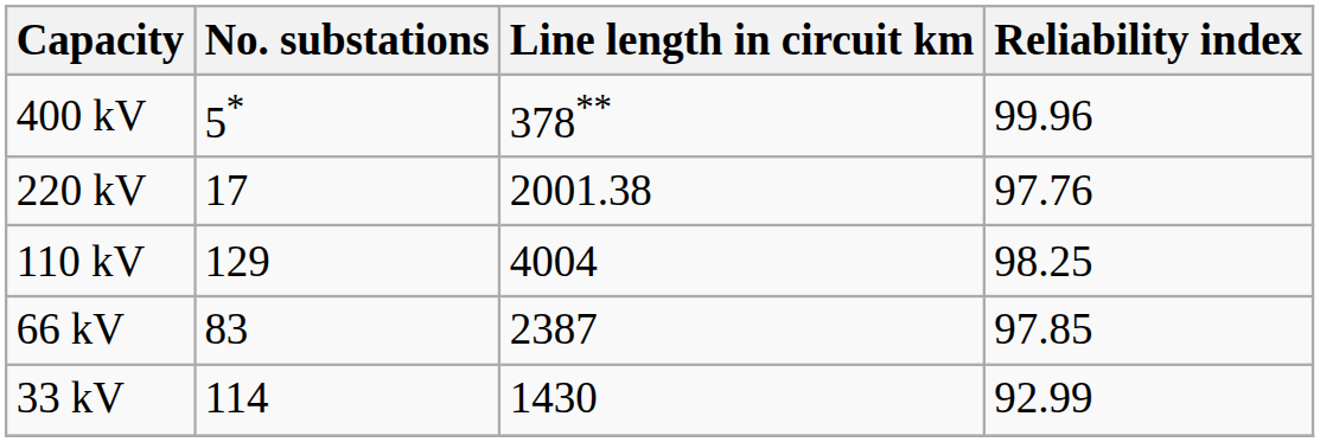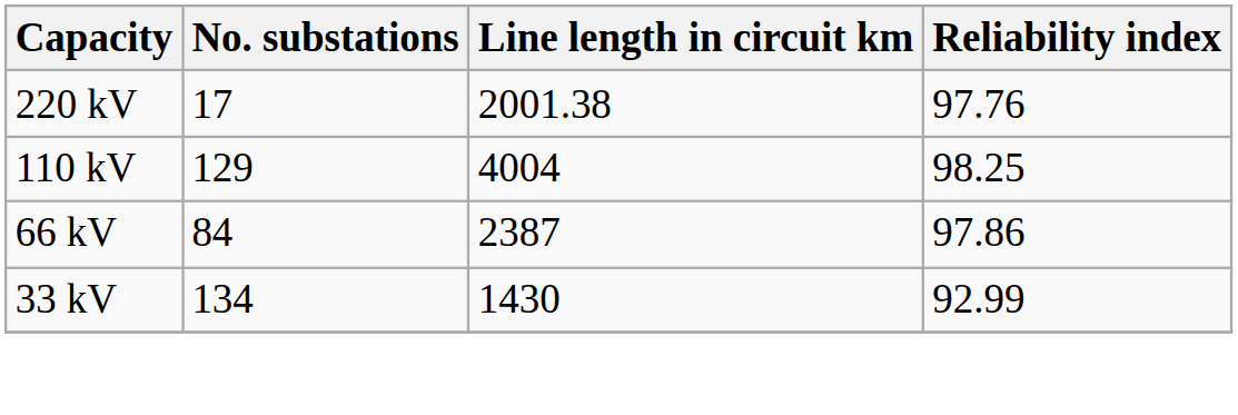- row: 400 kV | 5* | 378** | 99.96
66 kV | No. substations: 83 -> 84
66 kV | Reliability index: 97.85 -> 97.86
33 kV | No. substations: 114 -> 134
